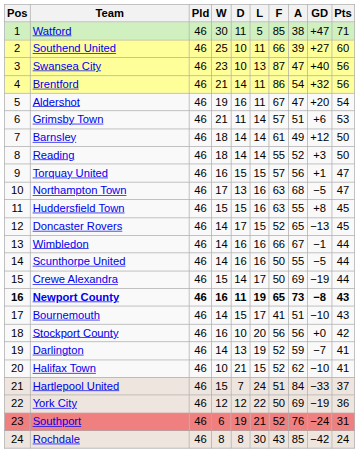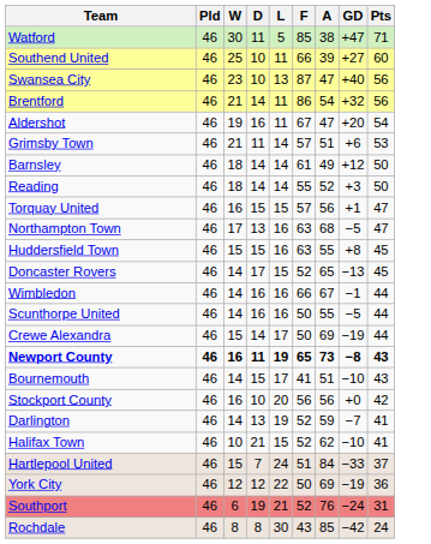- column: Pos | 1 | 2 | 3 | 4 | 5 | 6 | 7 | 8 | 9 | 10 | 11 | 12 | 13 | 14 | 15 | 16 | 17 | 18 | 19 | 20 | 21 | 22 | 23 | 24
